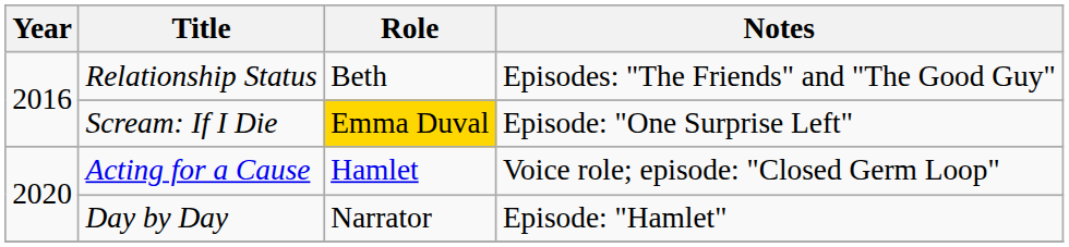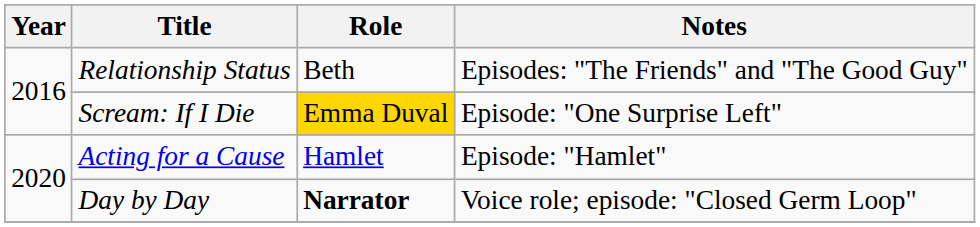Acting for a Cause | Notes: Voice role; episode: "Closed Germ Loop" -> Episode: "Hamlet"
Day by Day | Role: normal -> bold
Day by Day | Notes: Episode: "Hamlet" -> Voice role; episode: "Closed Germ Loop"
